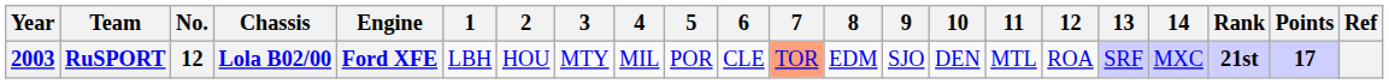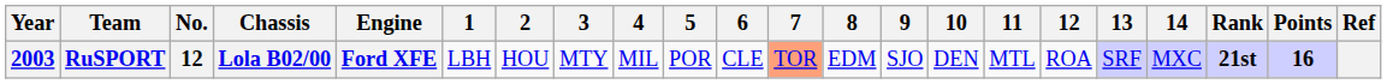RuSPORT | Points: 17 -> 16
